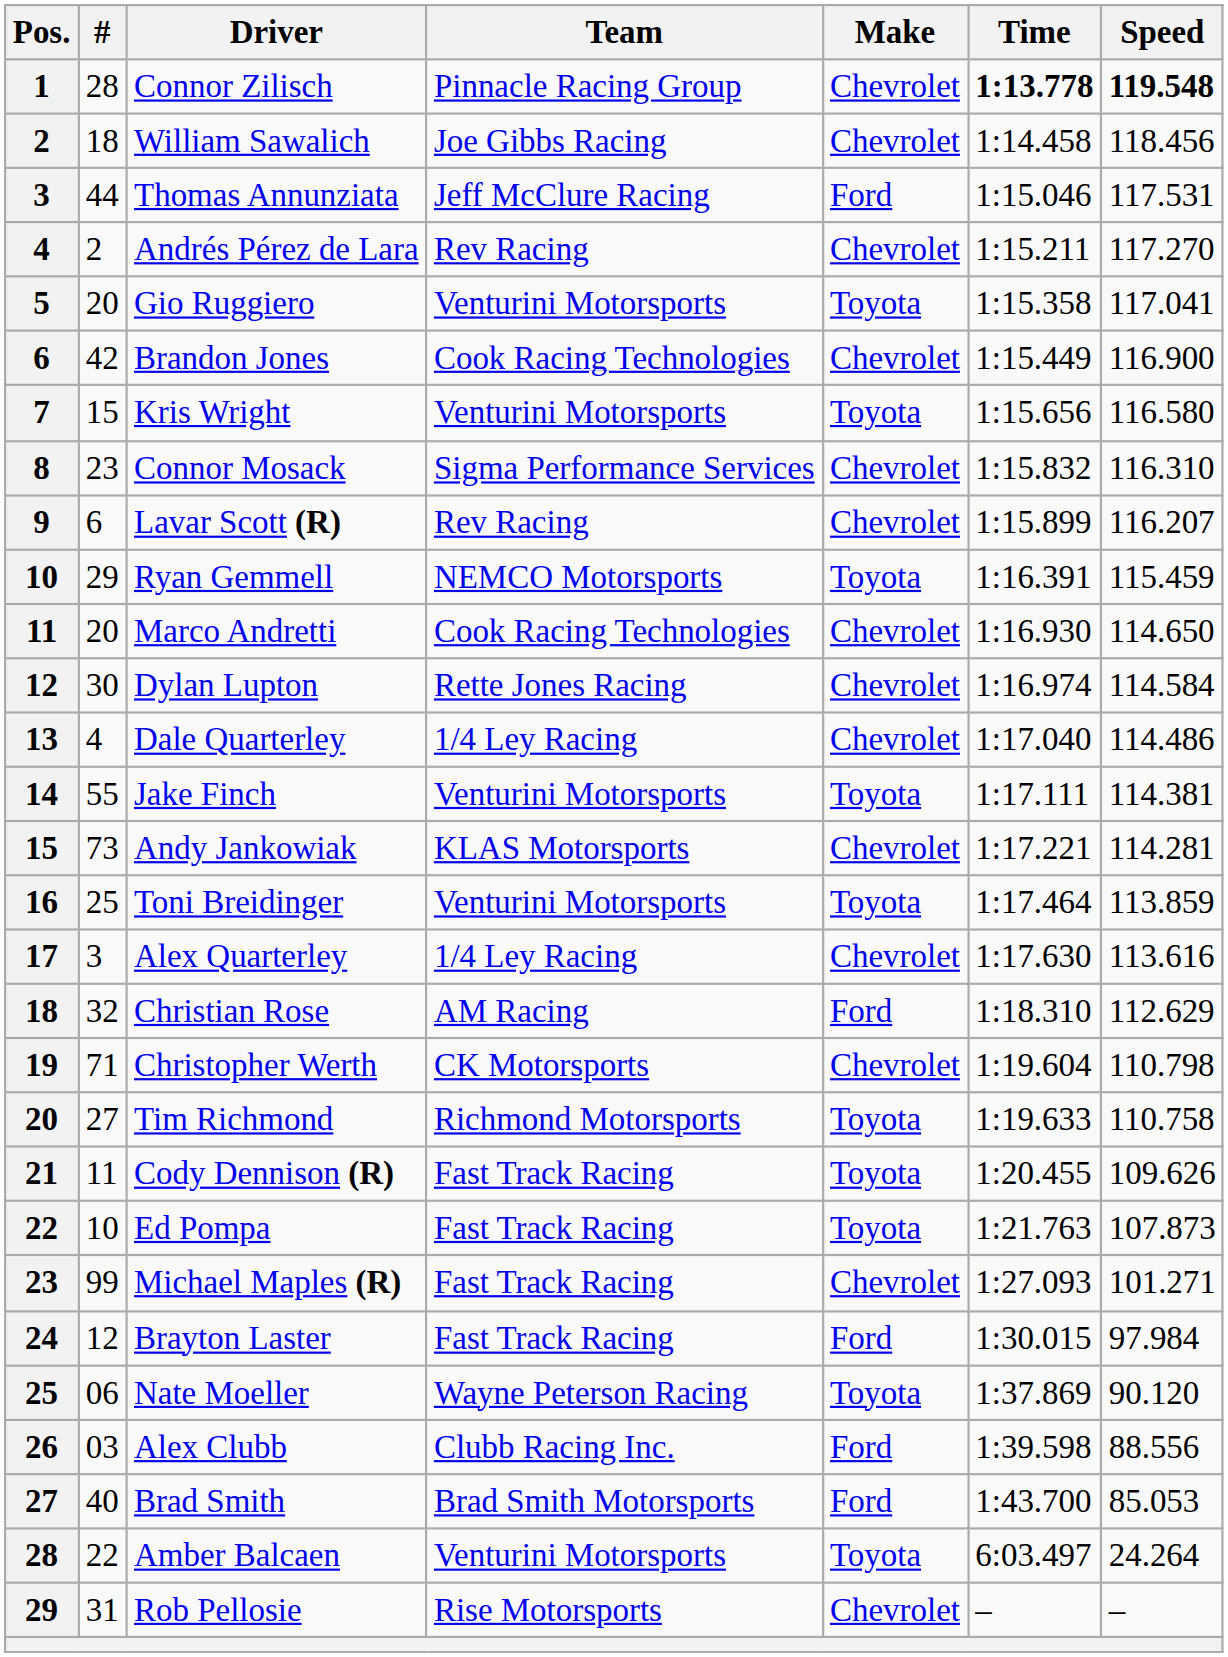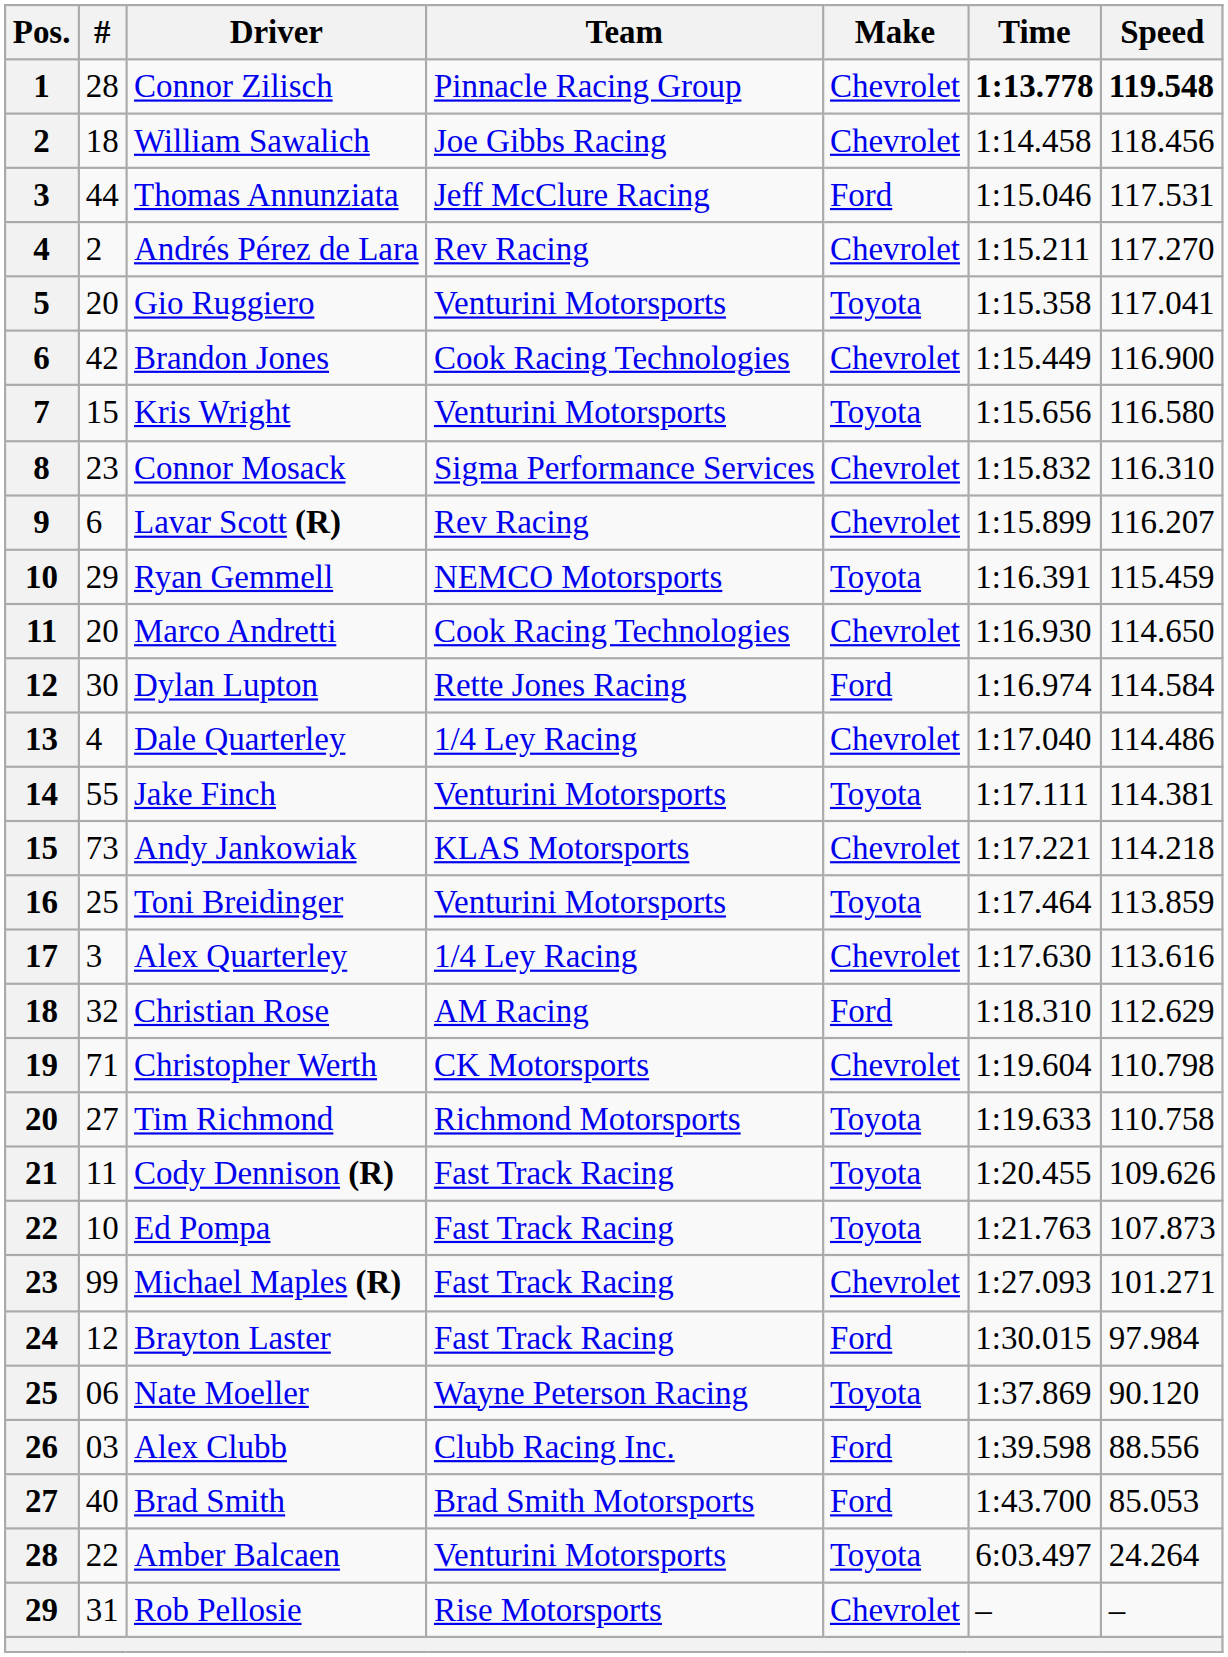Dylan Lupton | Make: Chevrolet -> Ford
Andy Jankowiak | Speed: 114.281 -> 114.218
